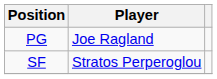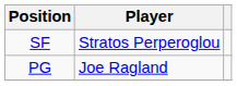rows swapped: PG <-> SF
